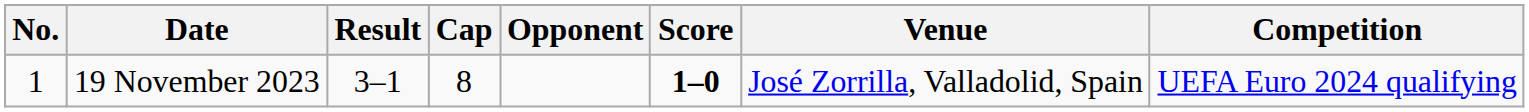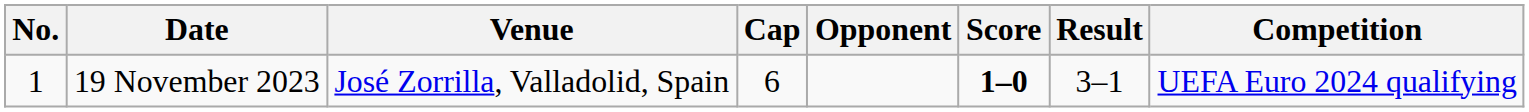columns swapped: Venue <-> Result
19 November 2023 | Cap: 8 -> 6
